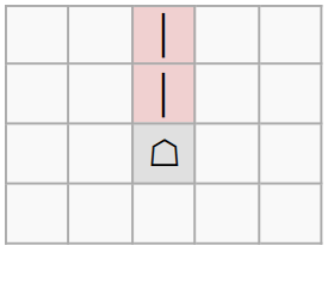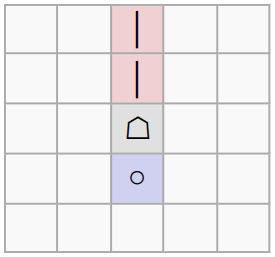+ row: ○
